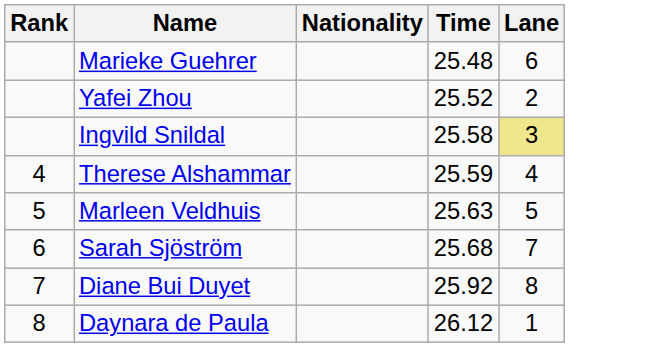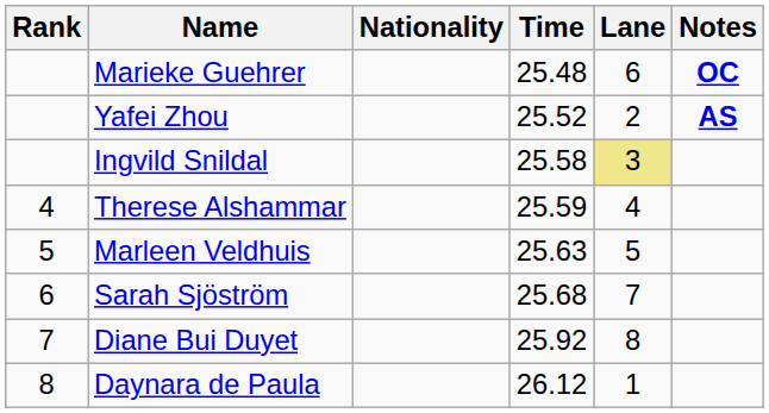+ column: Notes | OC | AS
